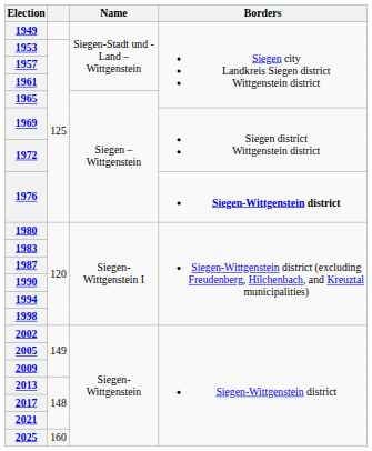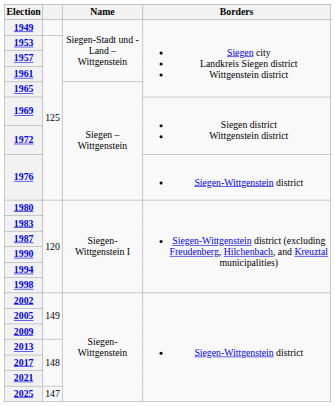1976 | Borders: bold -> normal
2025 | column 2: 160 -> 147
